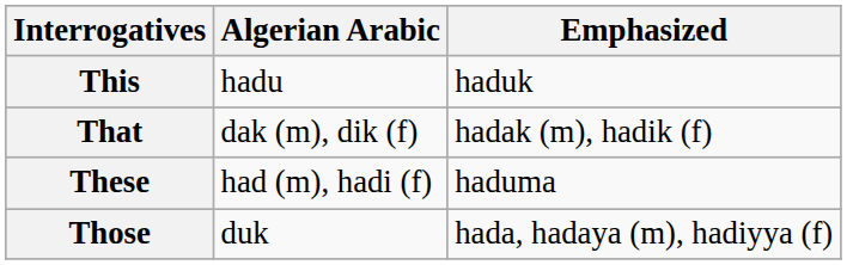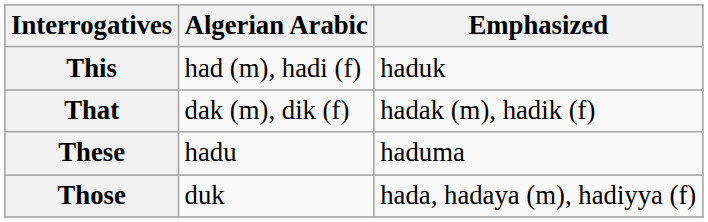This | Algerian Arabic: hadu -> had (m), hadi (f)
These | Algerian Arabic: had (m), hadi (f) -> hadu
